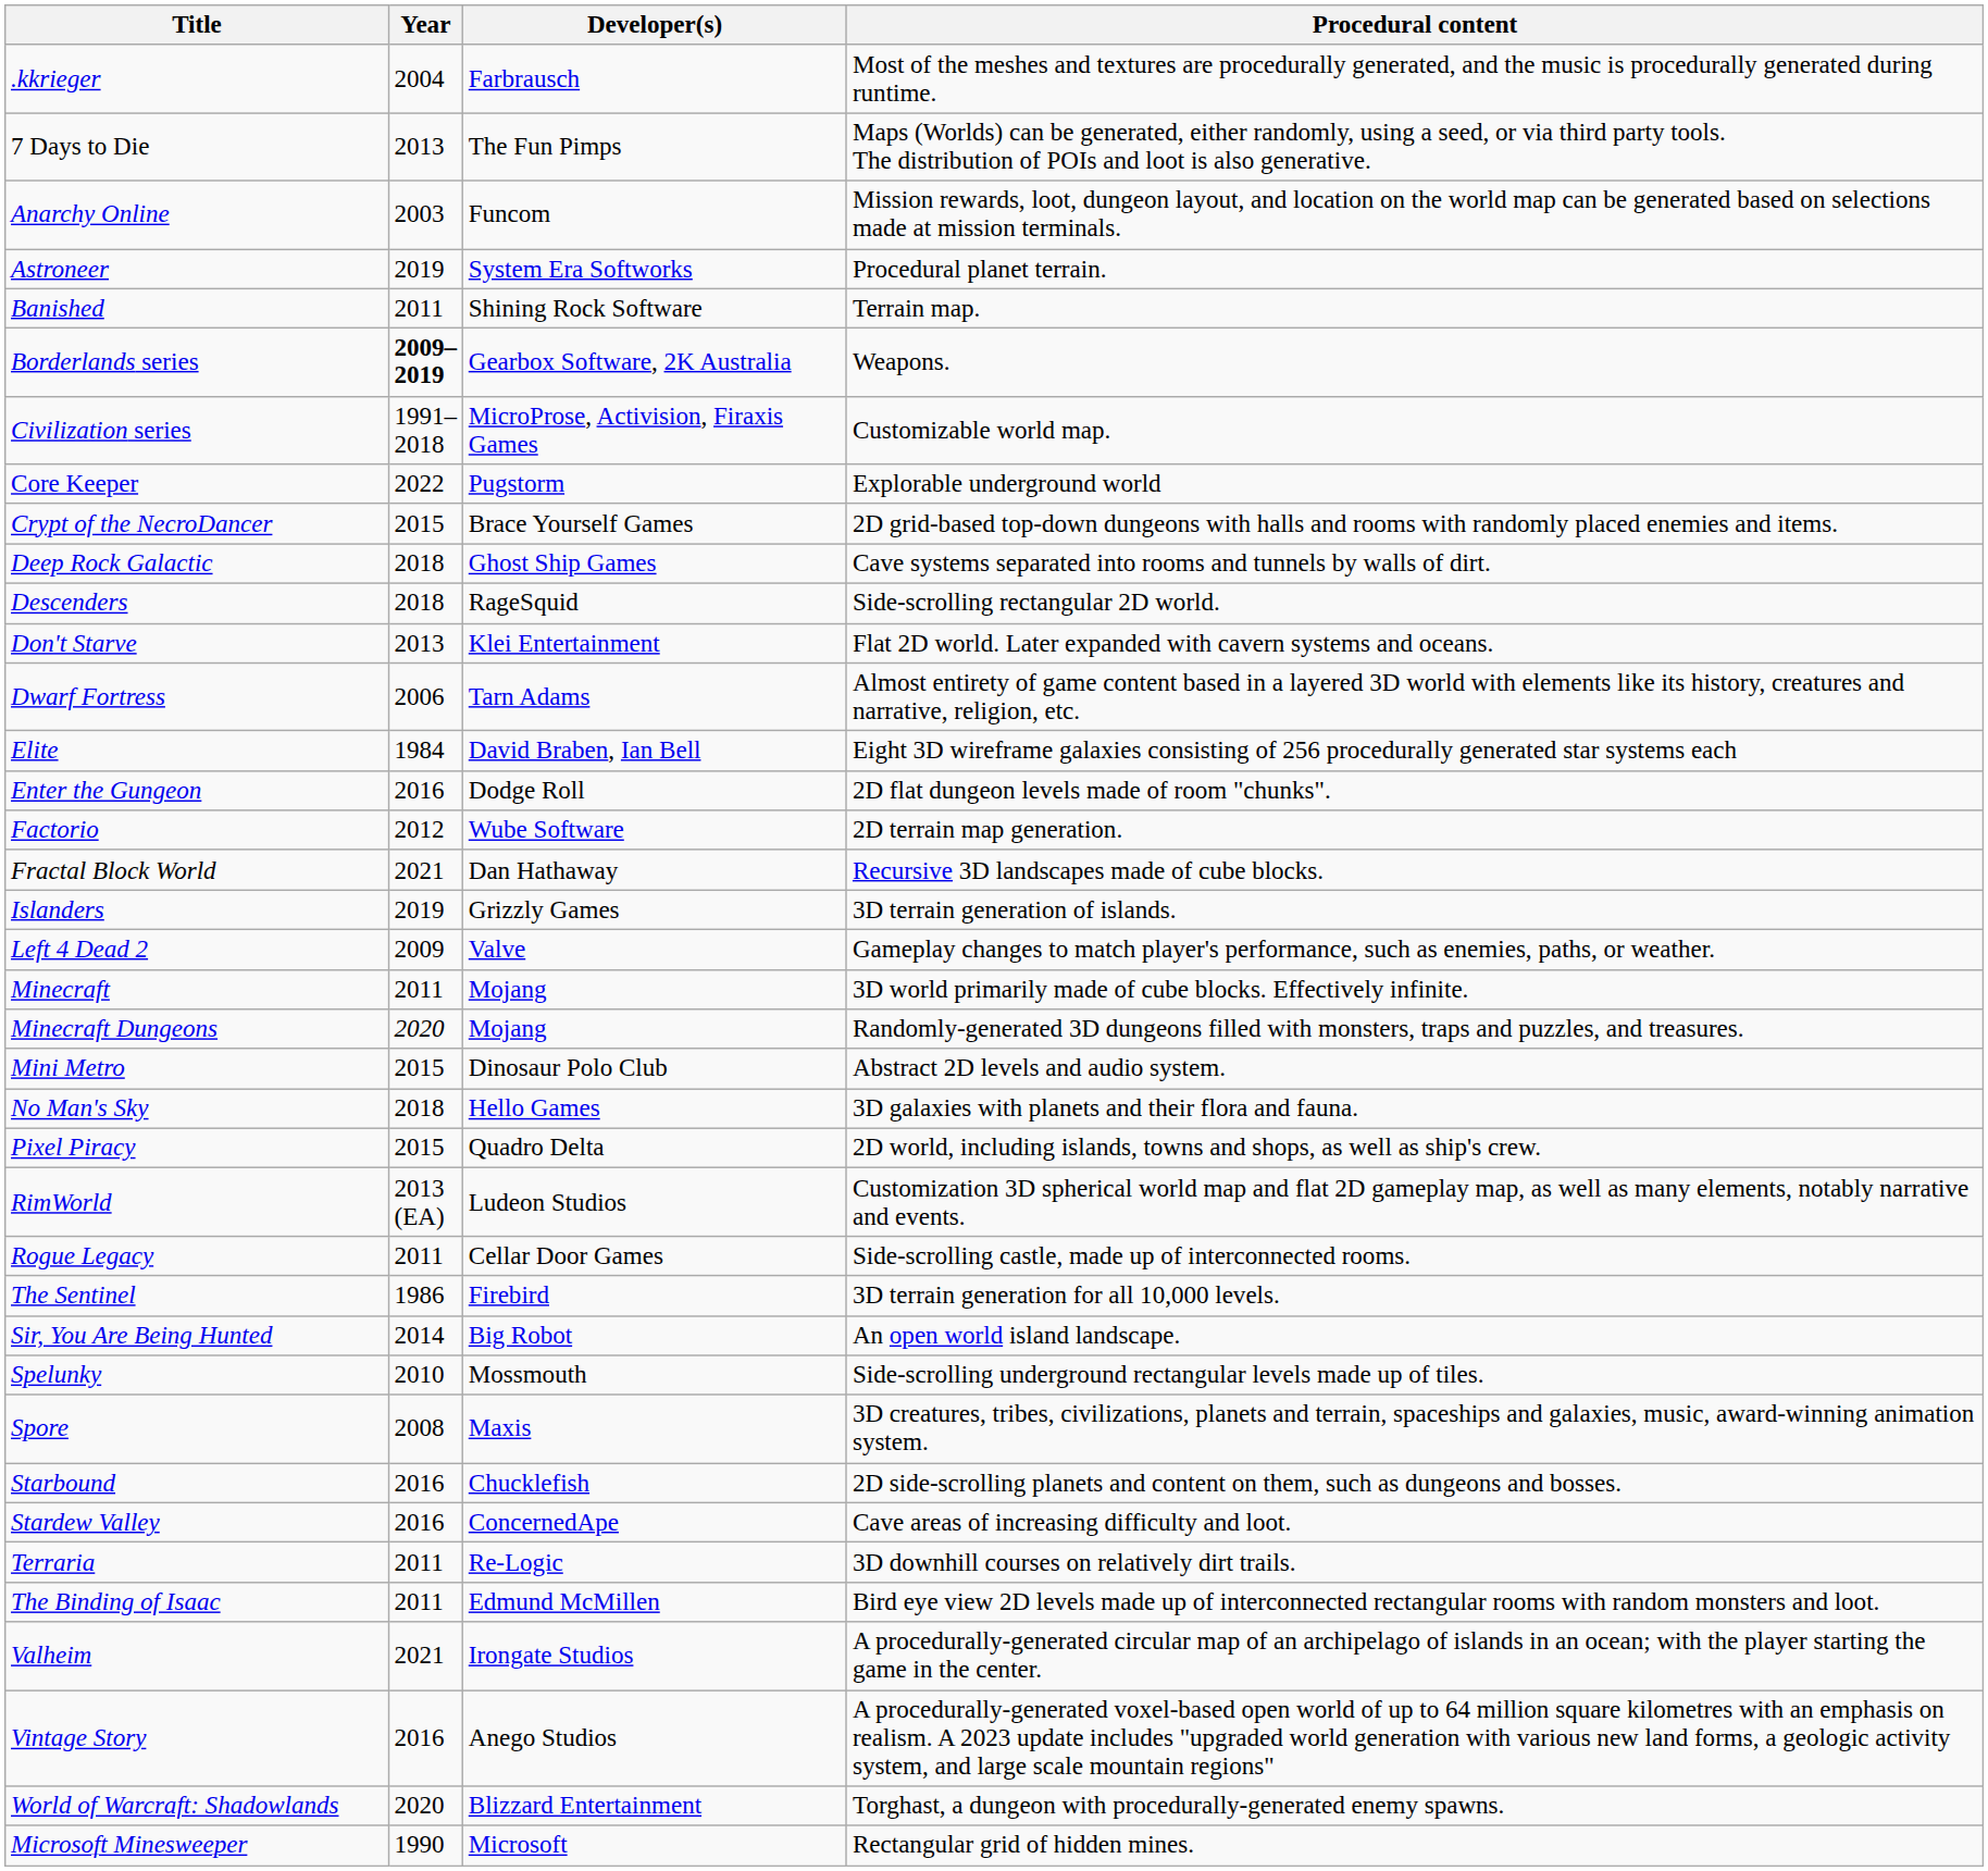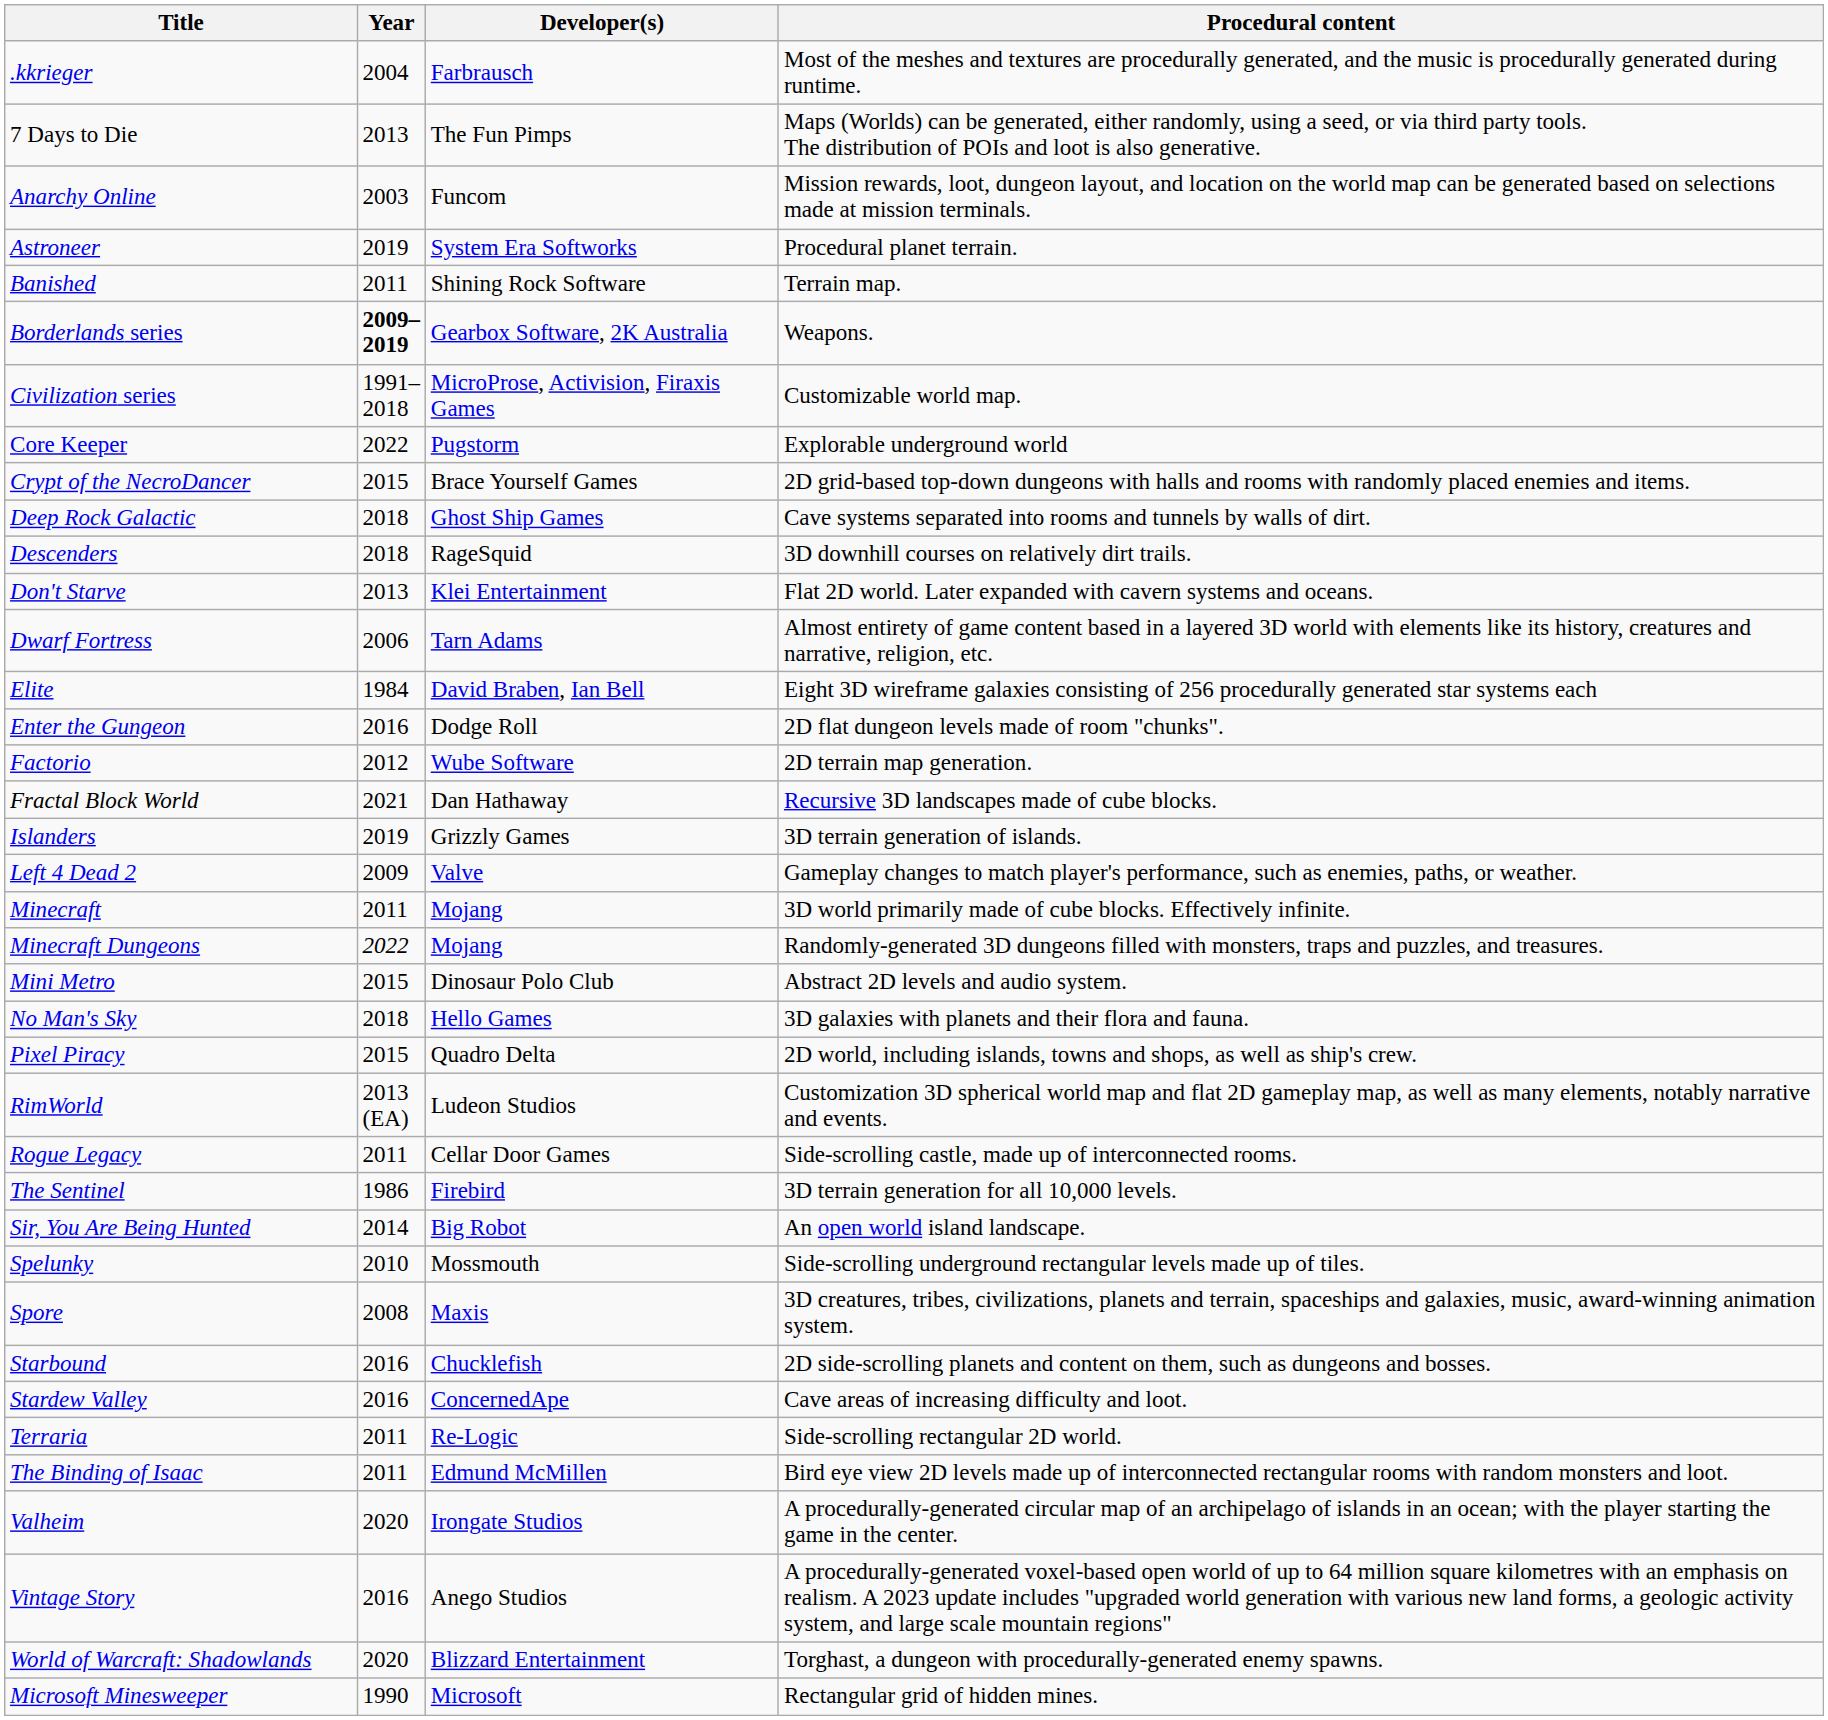Descenders | Procedural content: Side-scrolling rectangular 2D world. -> 3D downhill courses on relatively dirt trails.
Minecraft Dungeons | Year: 2020 -> 2022
Terraria | Procedural content: 3D downhill courses on relatively dirt trails. -> Side-scrolling rectangular 2D world.
Valheim | Year: 2021 -> 2020
